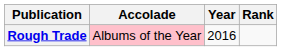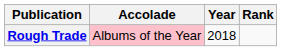Rough Trade | Year: 2016 -> 2018
